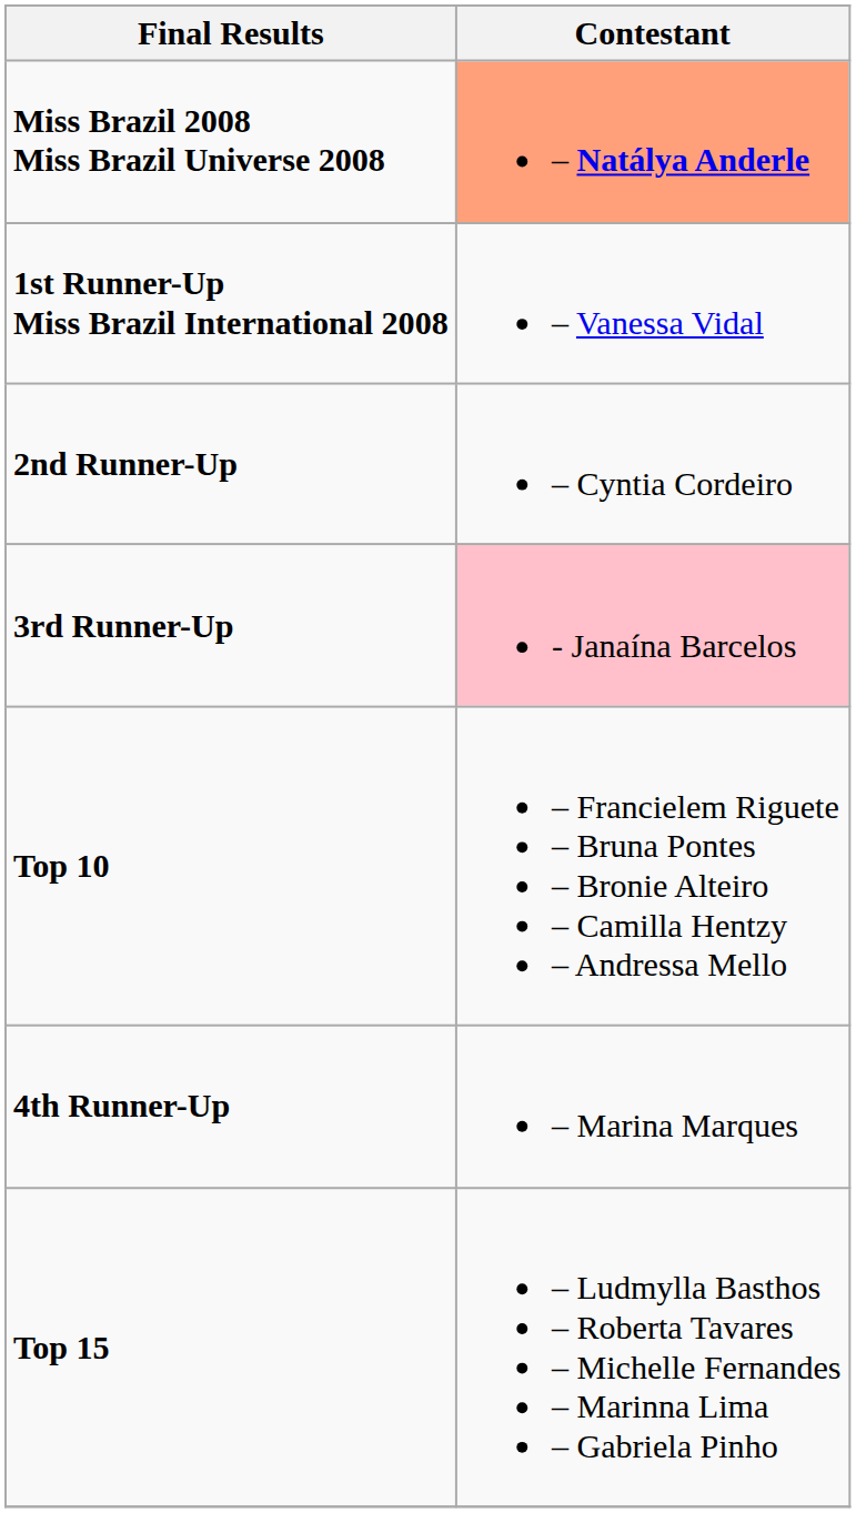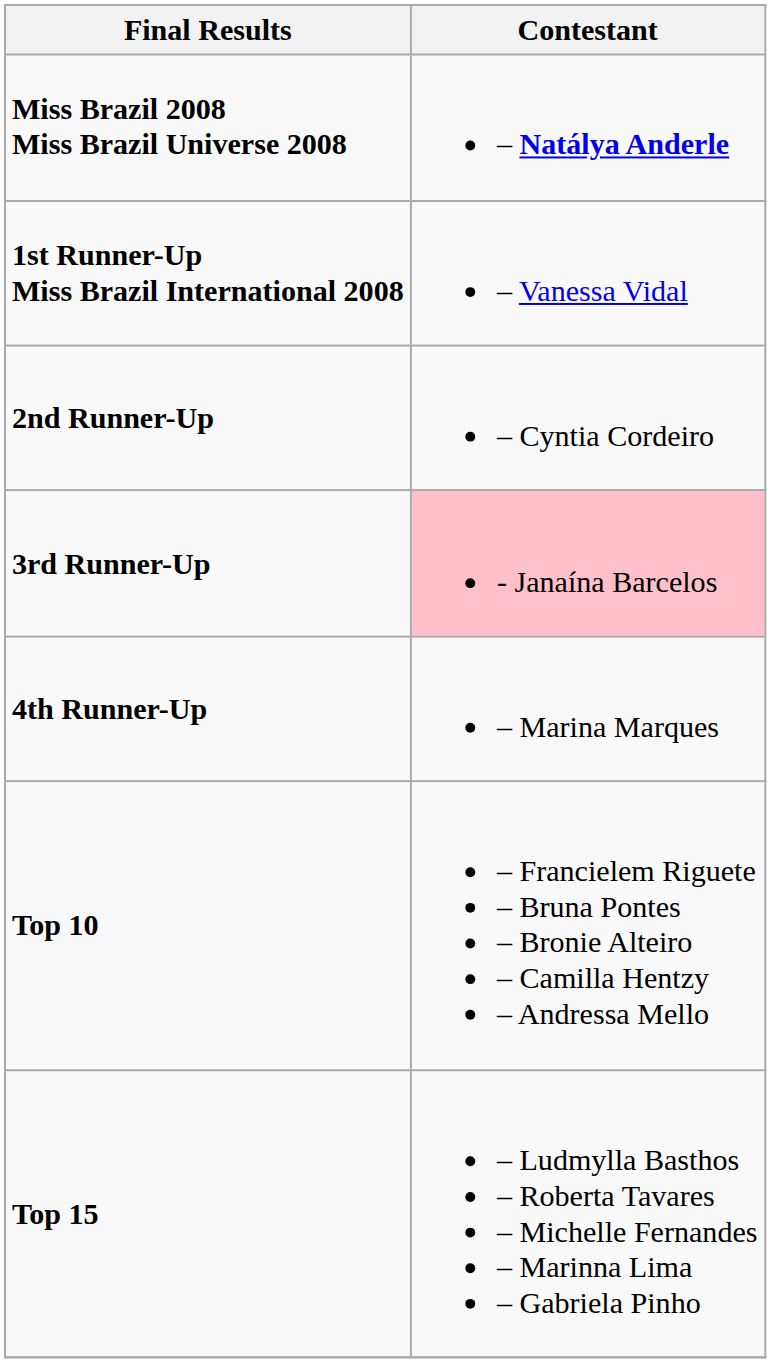Miss Brazil 2008 Miss Brazil Universe 2008 | Contestant: lightsalmon background -> no background
rows swapped: 4th Runner-Up <-> Top 10
